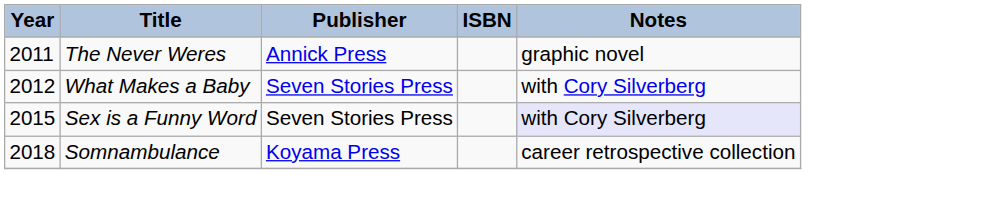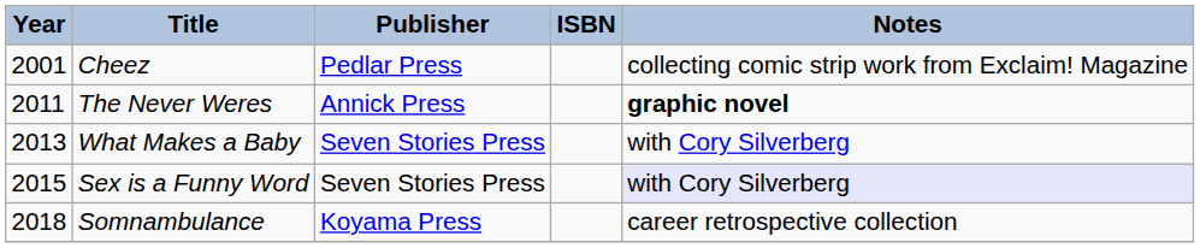+ row: 2001 | Cheez | Pedlar Press | collecting comic strip work from Exclaim! Magazine
The Never Weres | Notes: normal -> bold
What Makes a Baby | Year: 2012 -> 2013
